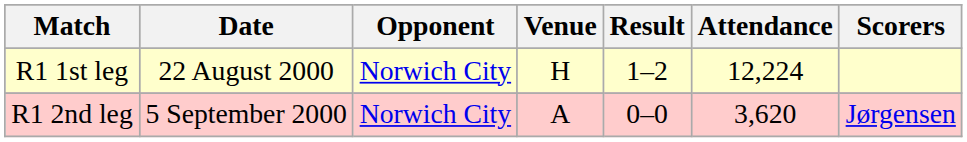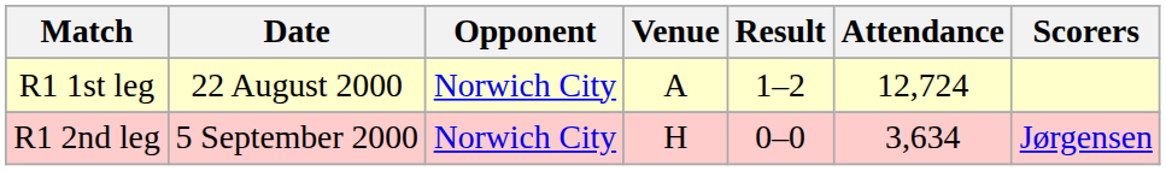R1 1st leg | Venue: H -> A
R1 1st leg | Attendance: 12,224 -> 12,724
R1 2nd leg | Venue: A -> H
R1 2nd leg | Attendance: 3,620 -> 3,634
